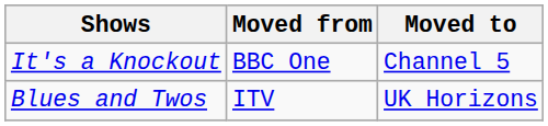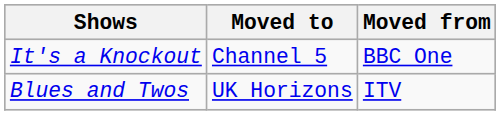columns swapped: Moved from <-> Moved to
